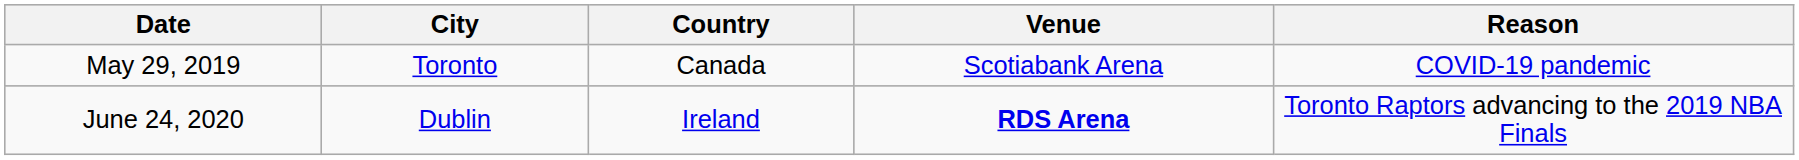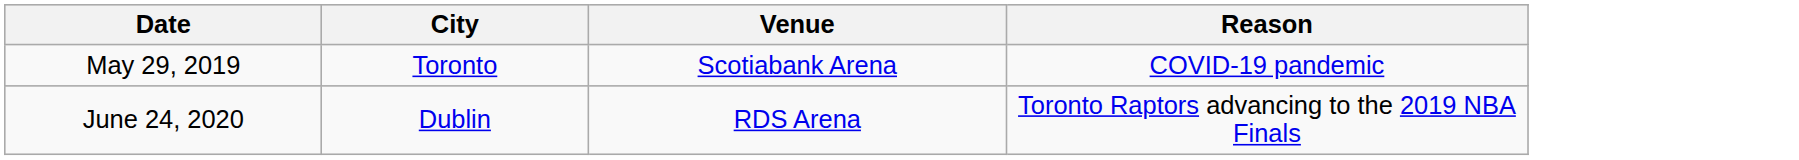- column: Country | Canada | Ireland
June 24, 2020 | Venue: bold -> normal
